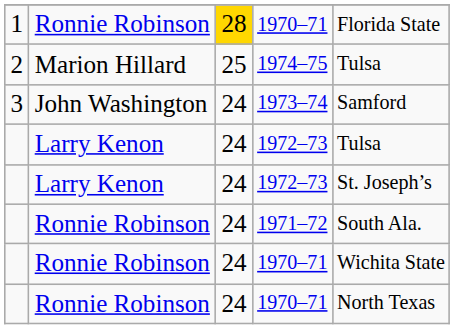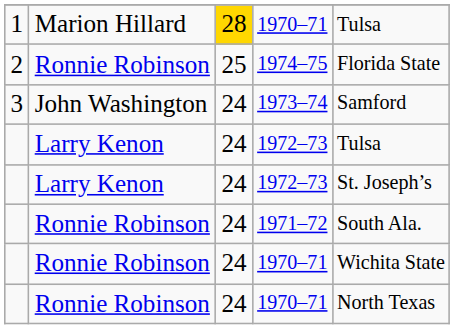1 / 1970–71 | column 2: Ronnie Robinson -> Marion Hillard
1 / 1970–71 | column 5: Florida State -> Tulsa
1974–75 | column 2: Marion Hillard -> Ronnie Robinson
1974–75 | column 5: Tulsa -> Florida State
